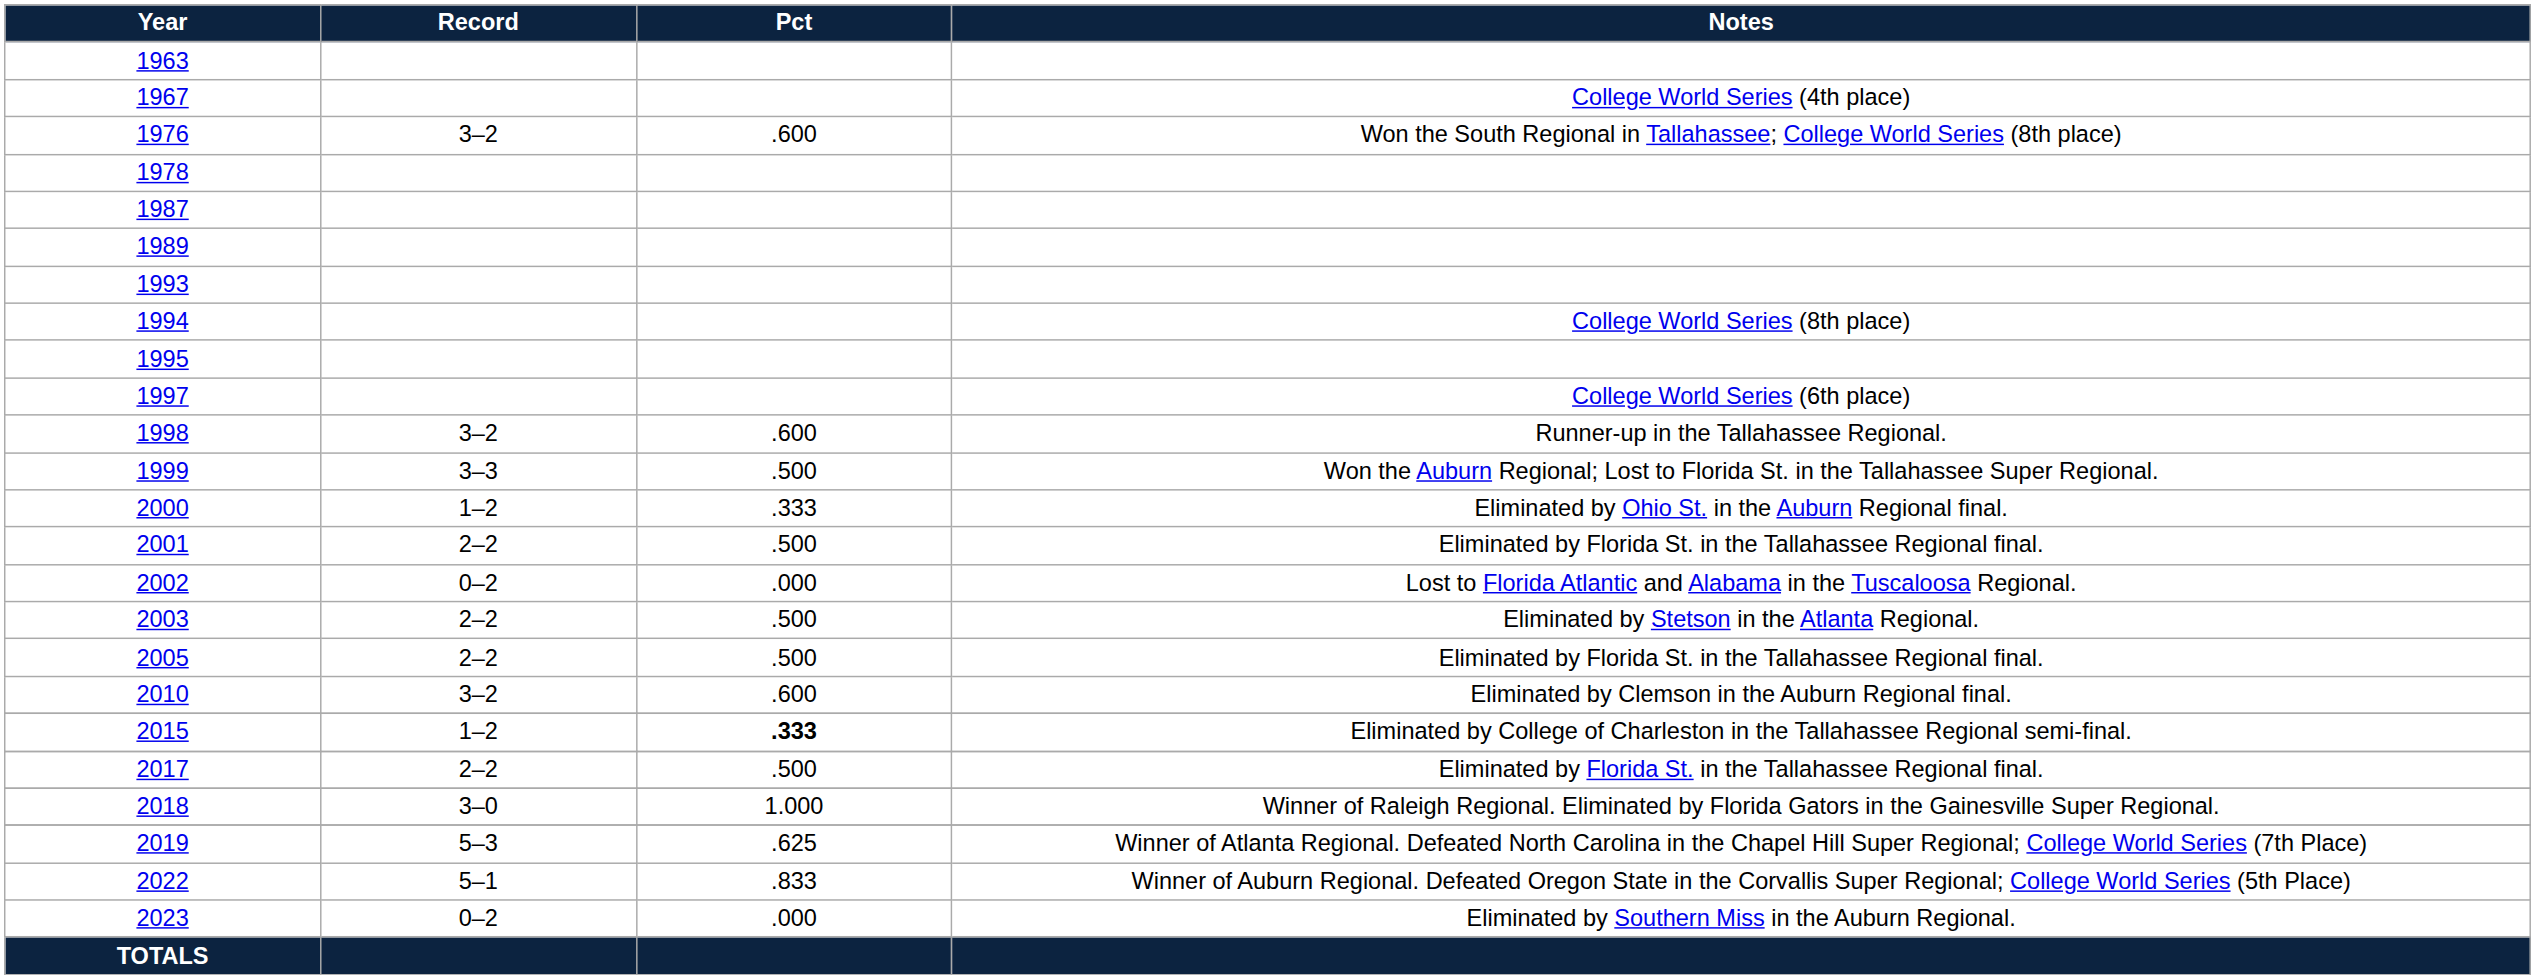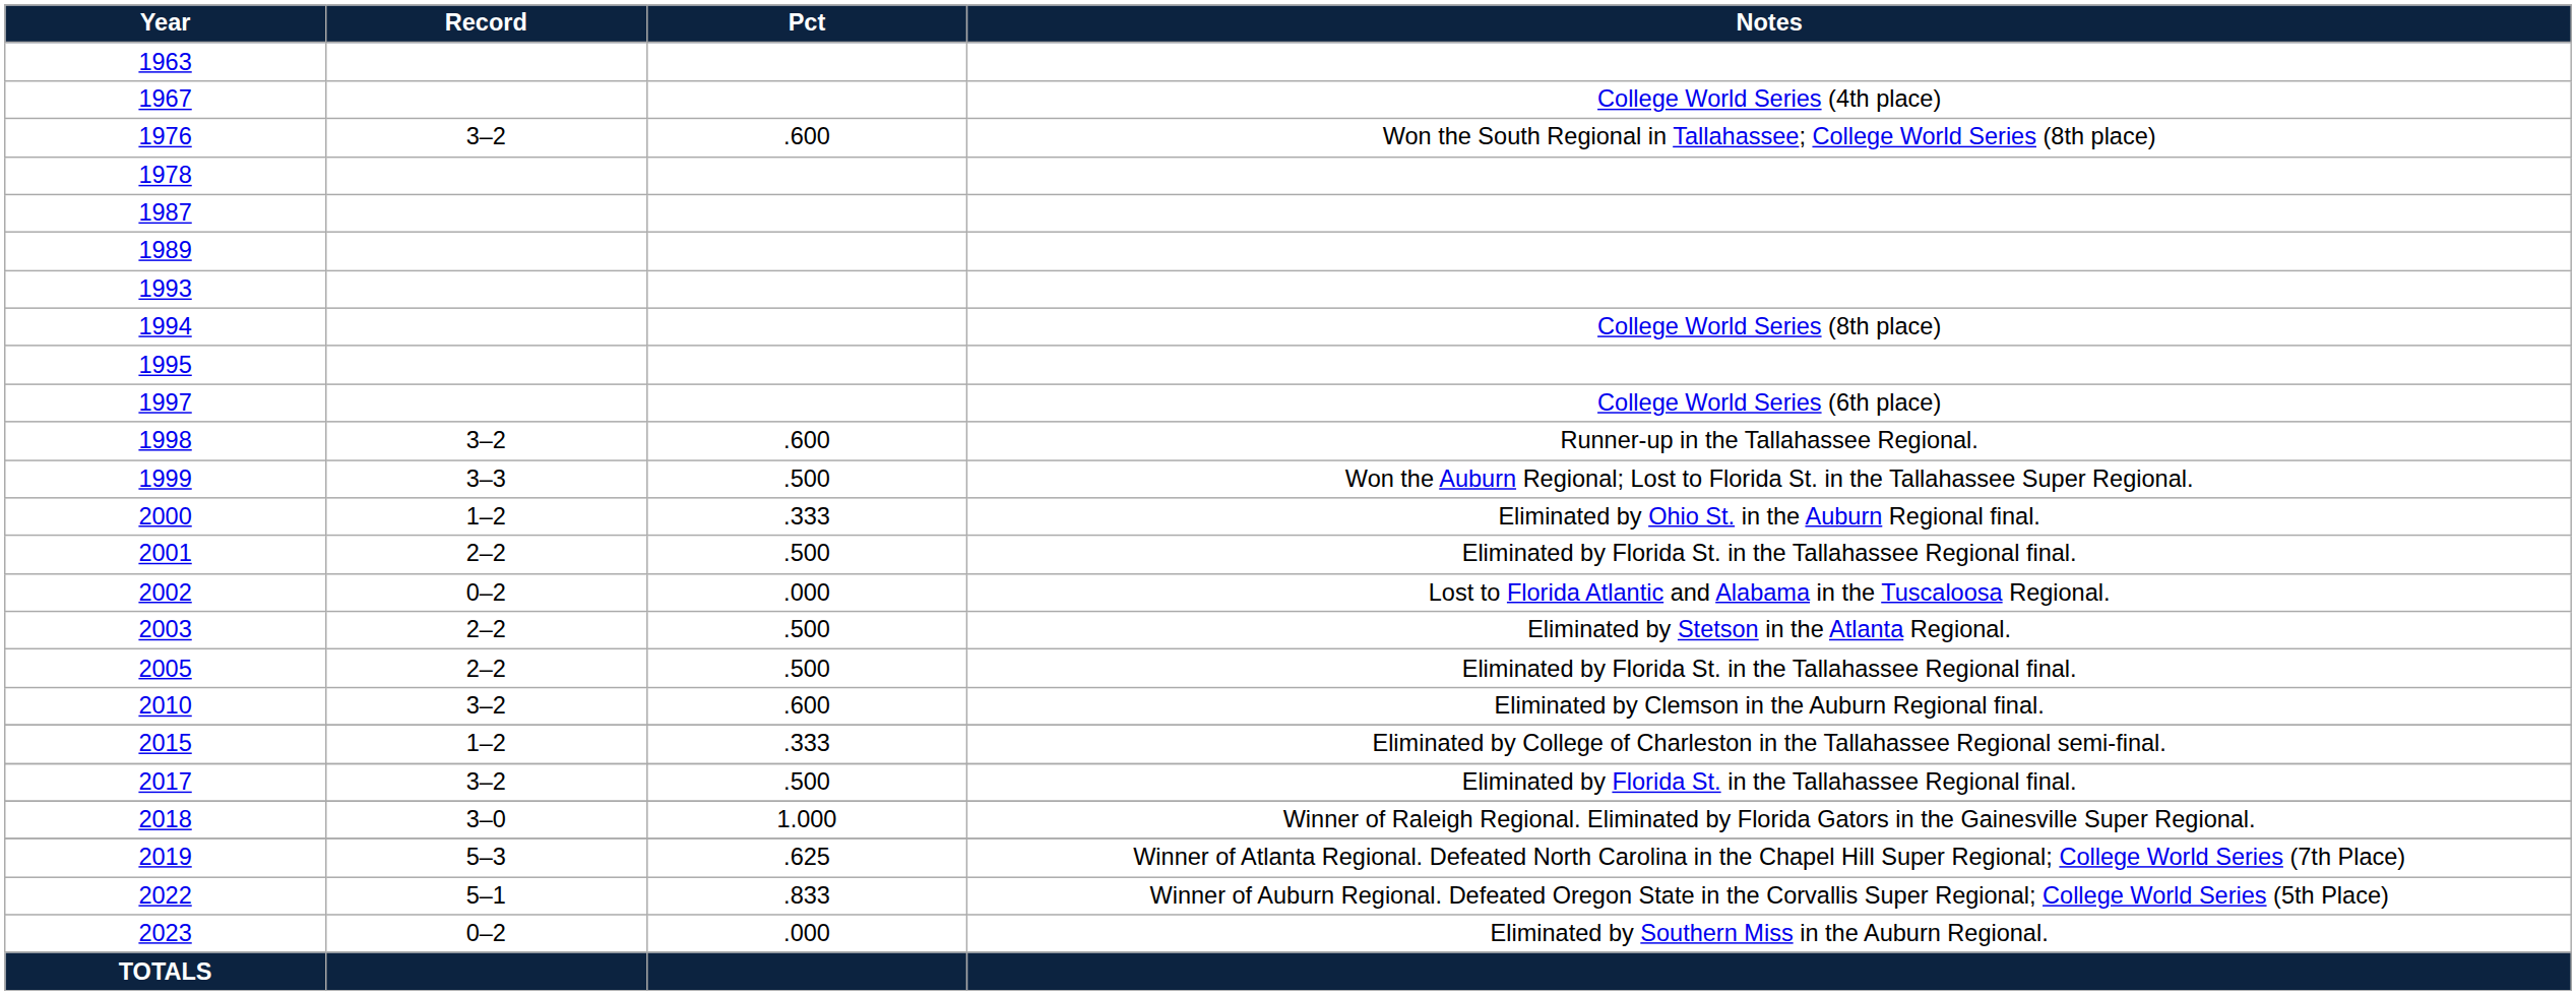2015 | Pct: bold -> normal
2017 | Record: 2–2 -> 3–2
